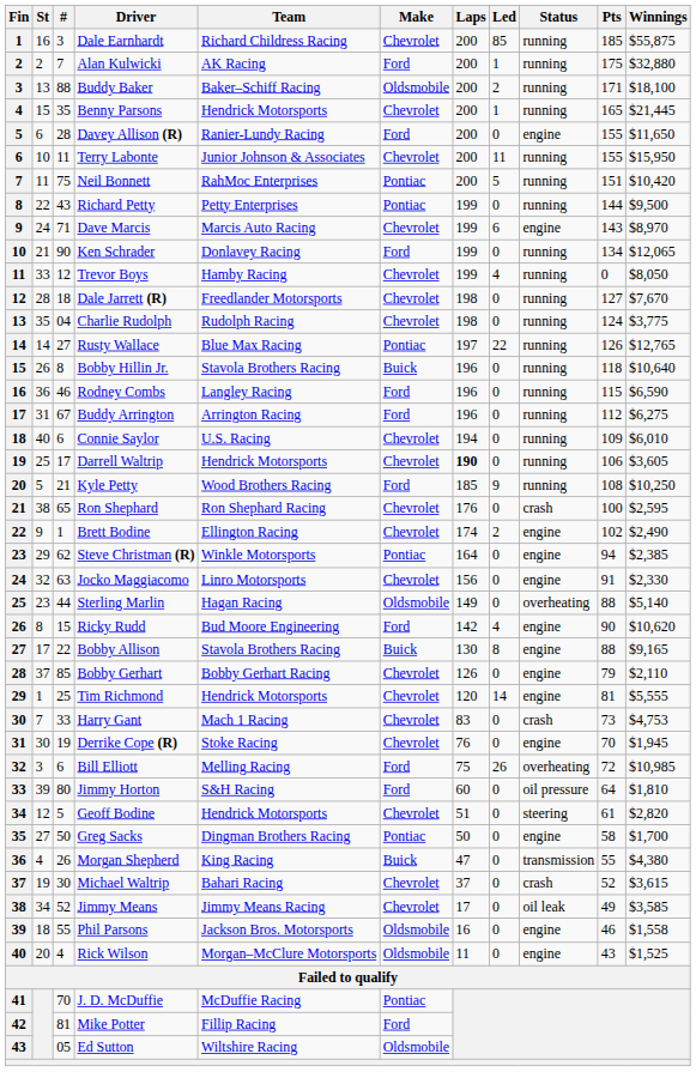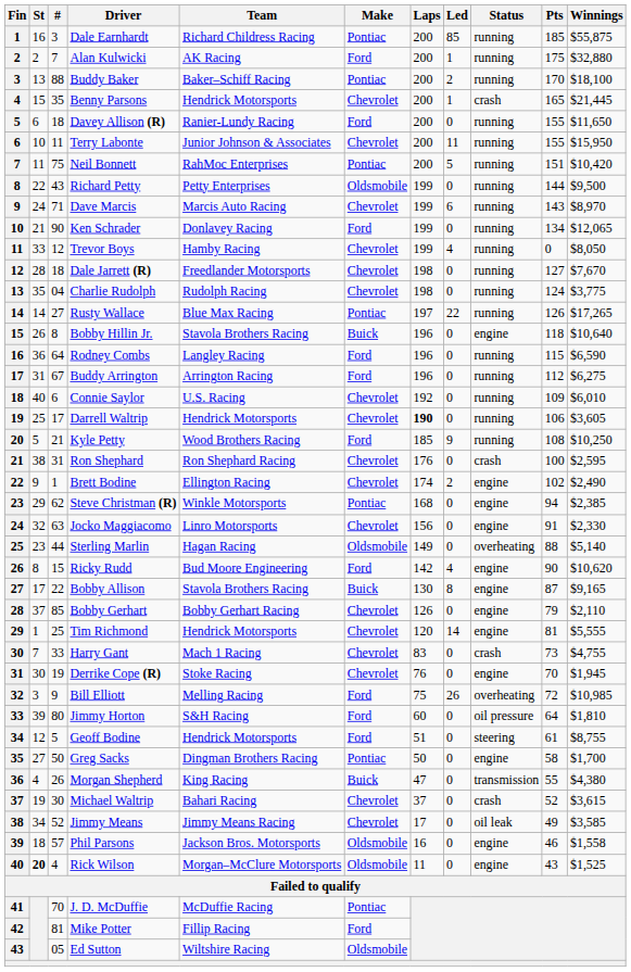Dale Earnhardt | Make: Chevrolet -> Pontiac
Buddy Baker | Make: Oldsmobile -> Pontiac
Buddy Baker | Pts: 171 -> 170
Benny Parsons | Status: running -> crash
Davey Allison (R) | #: 28 -> 18
Davey Allison (R) | Status: engine -> running
Richard Petty | Make: Pontiac -> Oldsmobile
Dave Marcis | Status: engine -> running
Rusty Wallace | Winnings: $12,765 -> $17,265
Bobby Hillin Jr. | Status: running -> engine
Rodney Combs | #: 46 -> 64
Connie Saylor | Laps: 194 -> 192
Ron Shephard | #: 65 -> 31
Steve Christman (R) | Laps: 164 -> 168
Bobby Allison | Pts: 88 -> 87
Harry Gant | Winnings: $4,753 -> $4,755
Bill Elliott | #: 6 -> 9
Geoff Bodine | Make: Chevrolet -> Ford
Geoff Bodine | Winnings: $2,820 -> $8,755
Phil Parsons | #: 55 -> 57
Rick Wilson | St: normal -> bold
